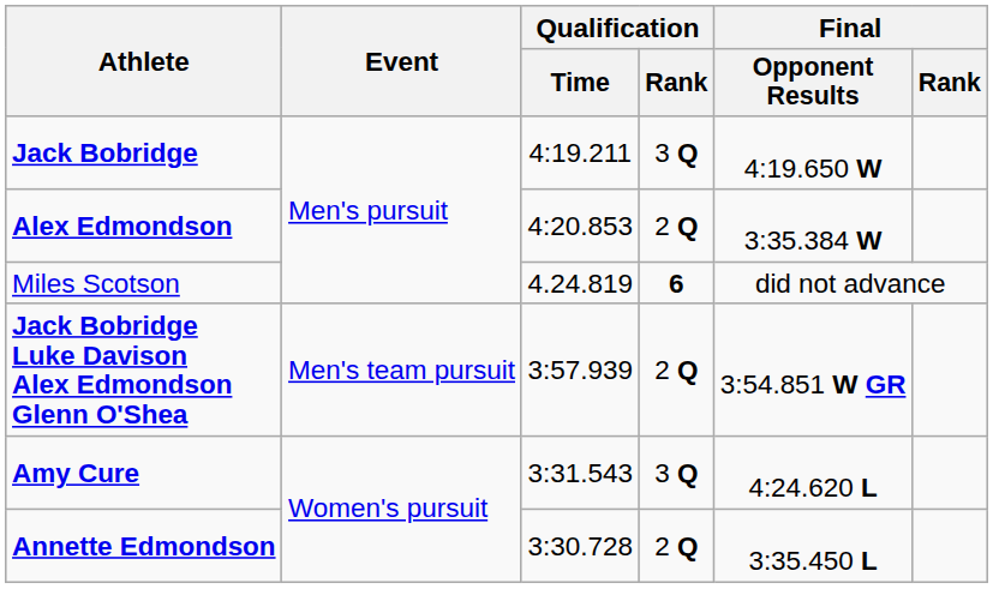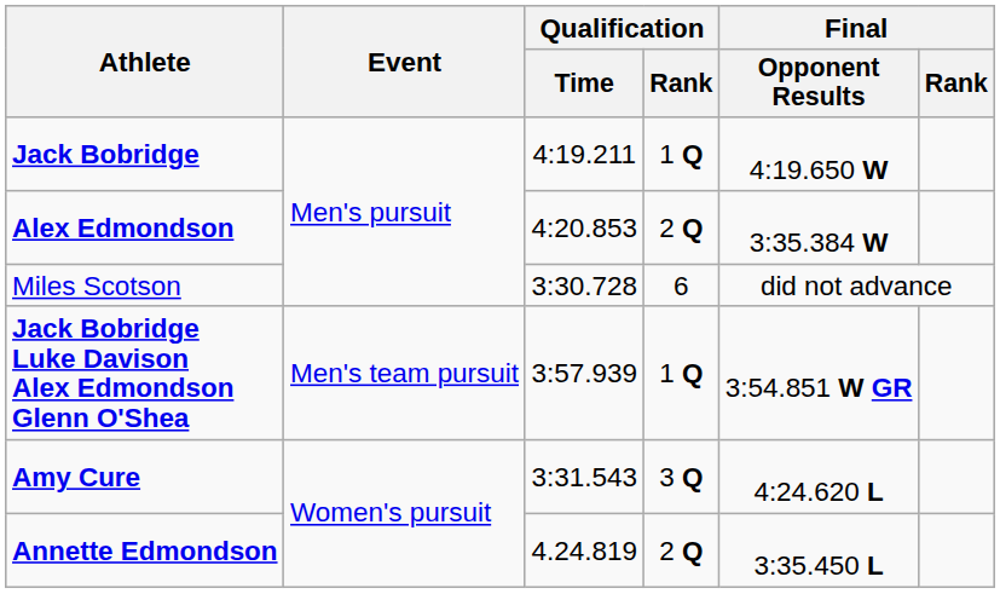Jack Bobridge | Qualification / Rank: 3 Q -> 1 Q
Miles Scotson | Qualification / Time: 4.24.819 -> 3:30.728
Miles Scotson | Qualification / Rank: bold -> normal
Jack Bobridge Luke Davison Alex Edmondson Glenn O'Shea | Qualification / Rank: 2 Q -> 1 Q
Annette Edmondson | Qualification / Time: 3:30.728 -> 4.24.819
